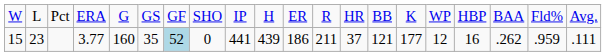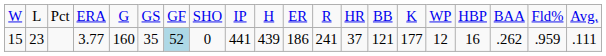15 | column 12: 211 -> 241
